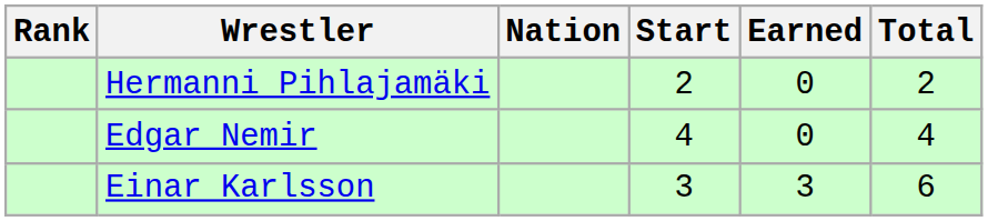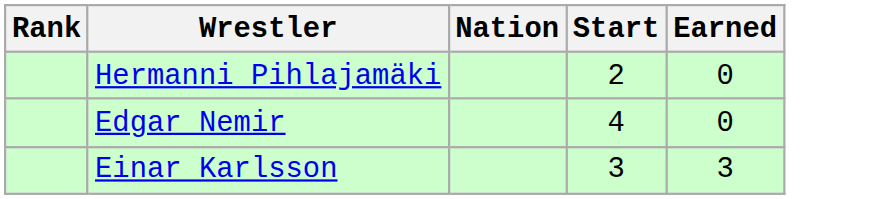- column: Total | 2 | 4 | 6
